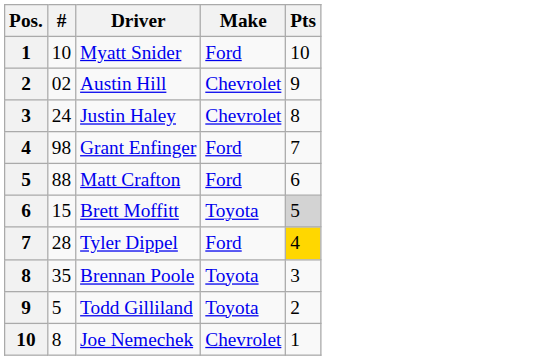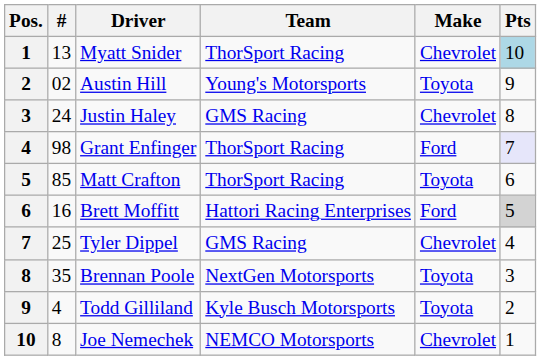+ column: Team | ThorSport Racing | Young's Motorsports | GMS Racing | ThorSport Racing | ThorSport Racing | Hattori Racing Enterprises | GMS Racing | NextGen Motorsports | Kyle Busch Motorsports | NEMCO Motorsports
Myatt Snider | #: 10 -> 13
Myatt Snider | Make: Ford -> Chevrolet
Myatt Snider | Pts: no background -> lightblue background
Austin Hill | Make: Chevrolet -> Toyota
Grant Enfinger | Pts: no background -> lavender background
Matt Crafton | #: 88 -> 85
Matt Crafton | Make: Ford -> Toyota
Brett Moffitt | #: 15 -> 16
Brett Moffitt | Make: Toyota -> Ford
Tyler Dippel | #: 28 -> 25
Tyler Dippel | Make: Ford -> Chevrolet
Tyler Dippel | Pts: gold background -> no background
Todd Gilliland | #: 5 -> 4
